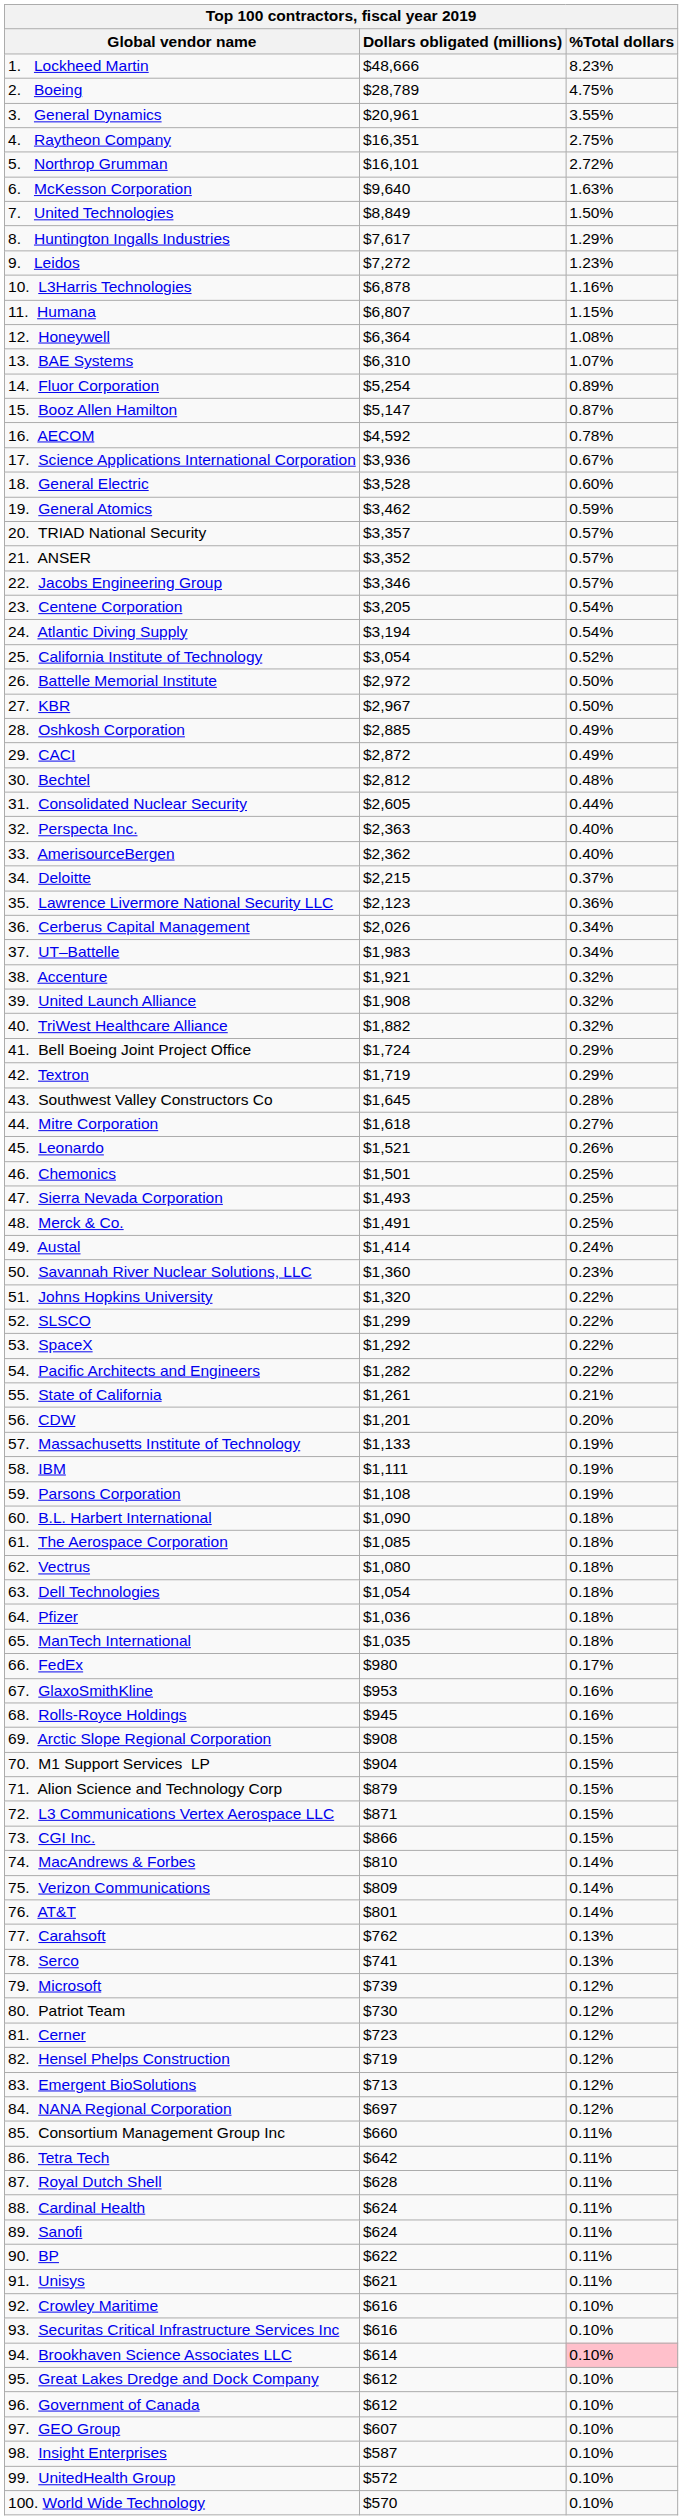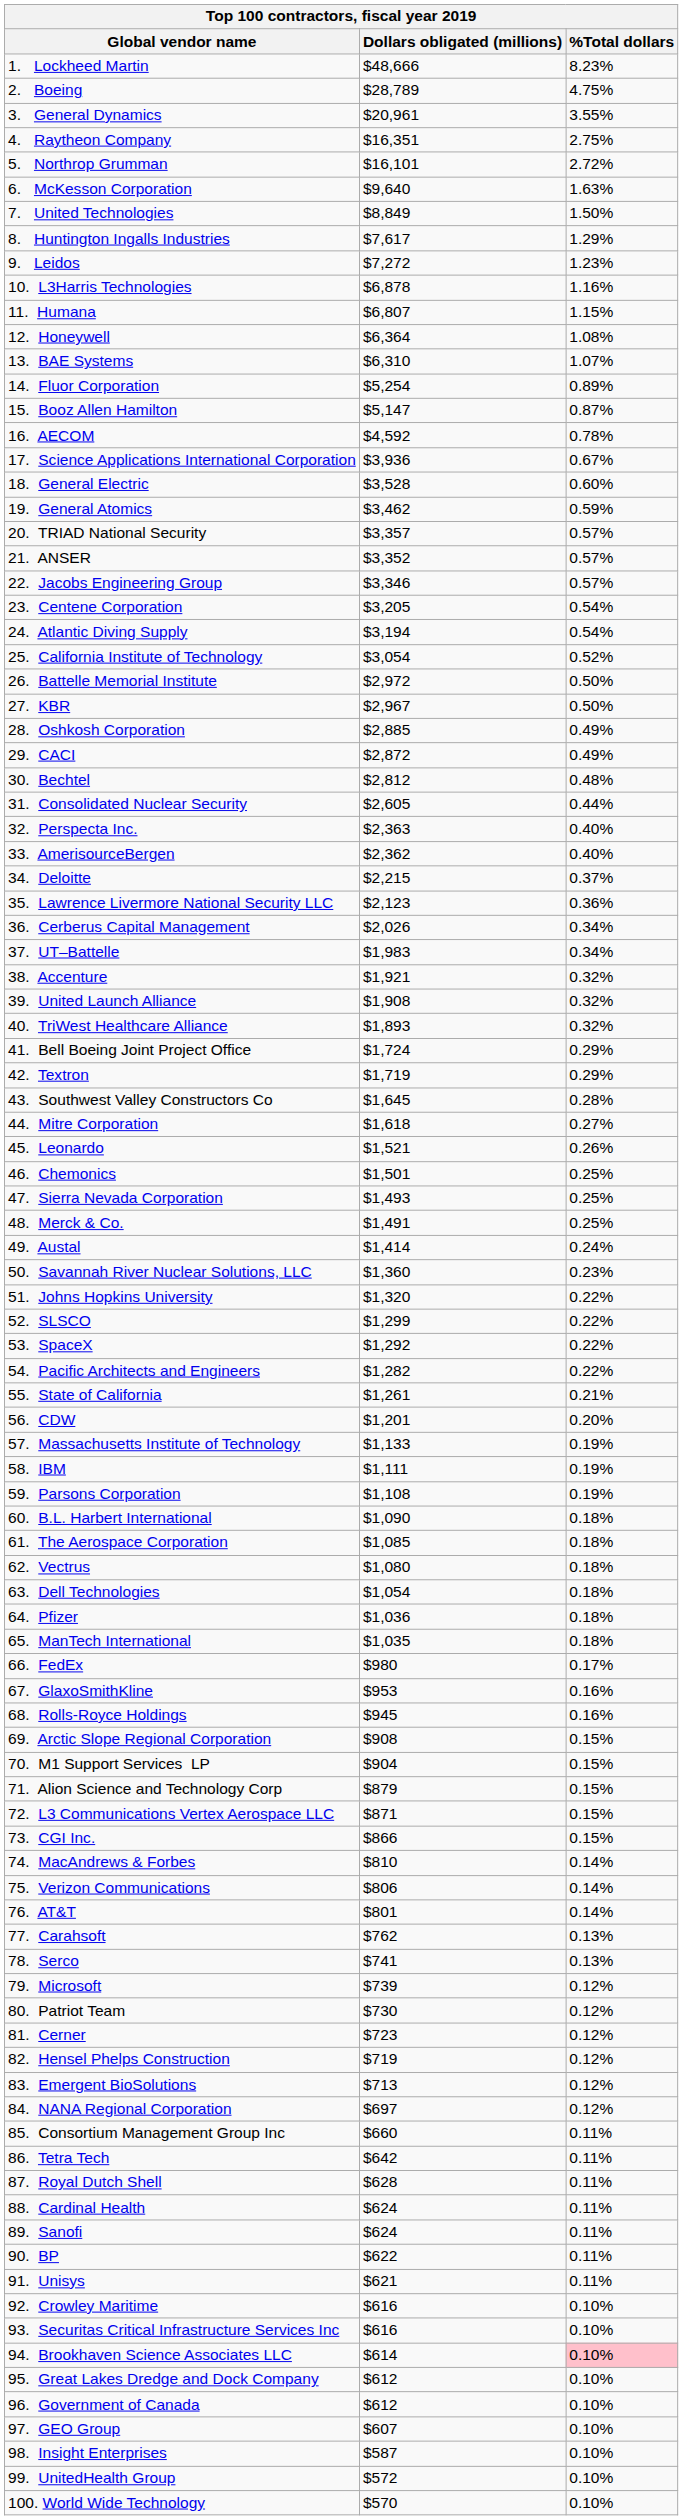40. TriWest Healthcare Alliance | Dollars obligated (millions): $1,882 -> $1,893
75. Verizon Communications | Dollars obligated (millions): $809 -> $806
